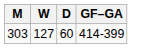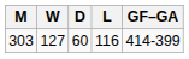+ column: L | 116
